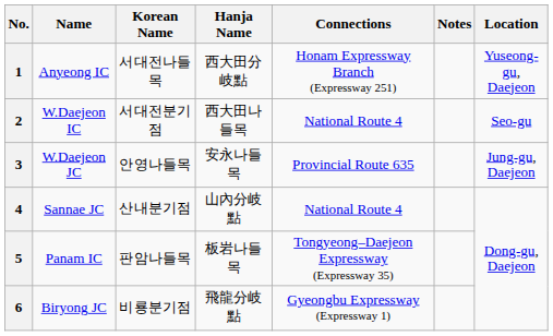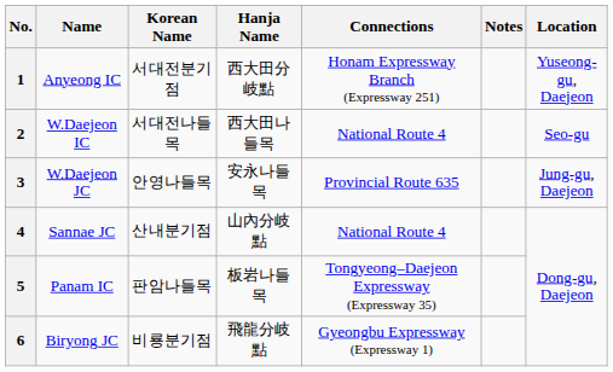1 | Korean Name: 서대전나들목 -> 서대전분기점
2 | Korean Name: 서대전분기점 -> 서대전나들목
